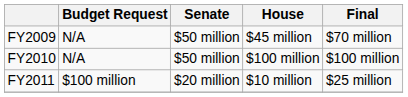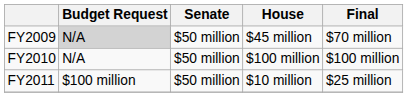FY2009 | Budget Request: no background -> lightgrey background
FY2011 | Senate: $20 million -> $50 million
